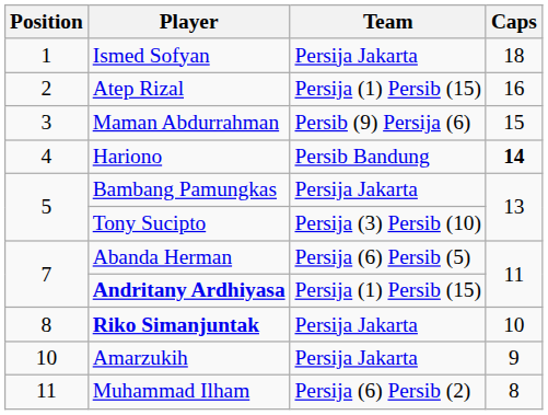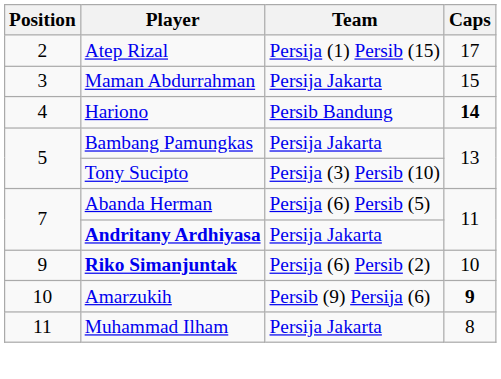- row: 1 | Ismed Sofyan | Persija Jakarta | 18
Atep Rizal | Caps: 16 -> 17
Maman Abdurrahman | Team: Persib (9) Persija (6) -> Persija Jakarta
Andritany Ardhiyasa | Team: Persija (1) Persib (15) -> Persija Jakarta
Riko Simanjuntak | Position: 8 -> 9
Riko Simanjuntak | Team: Persija Jakarta -> Persija (6) Persib (2)
Amarzukih | Team: Persija Jakarta -> Persib (9) Persija (6)
Amarzukih | Caps: normal -> bold
Muhammad Ilham | Team: Persija (6) Persib (2) -> Persija Jakarta
